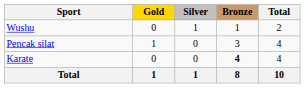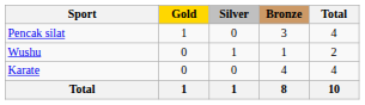rows swapped: Pencak silat <-> Wushu
Karate | Bronze: bold -> normal
